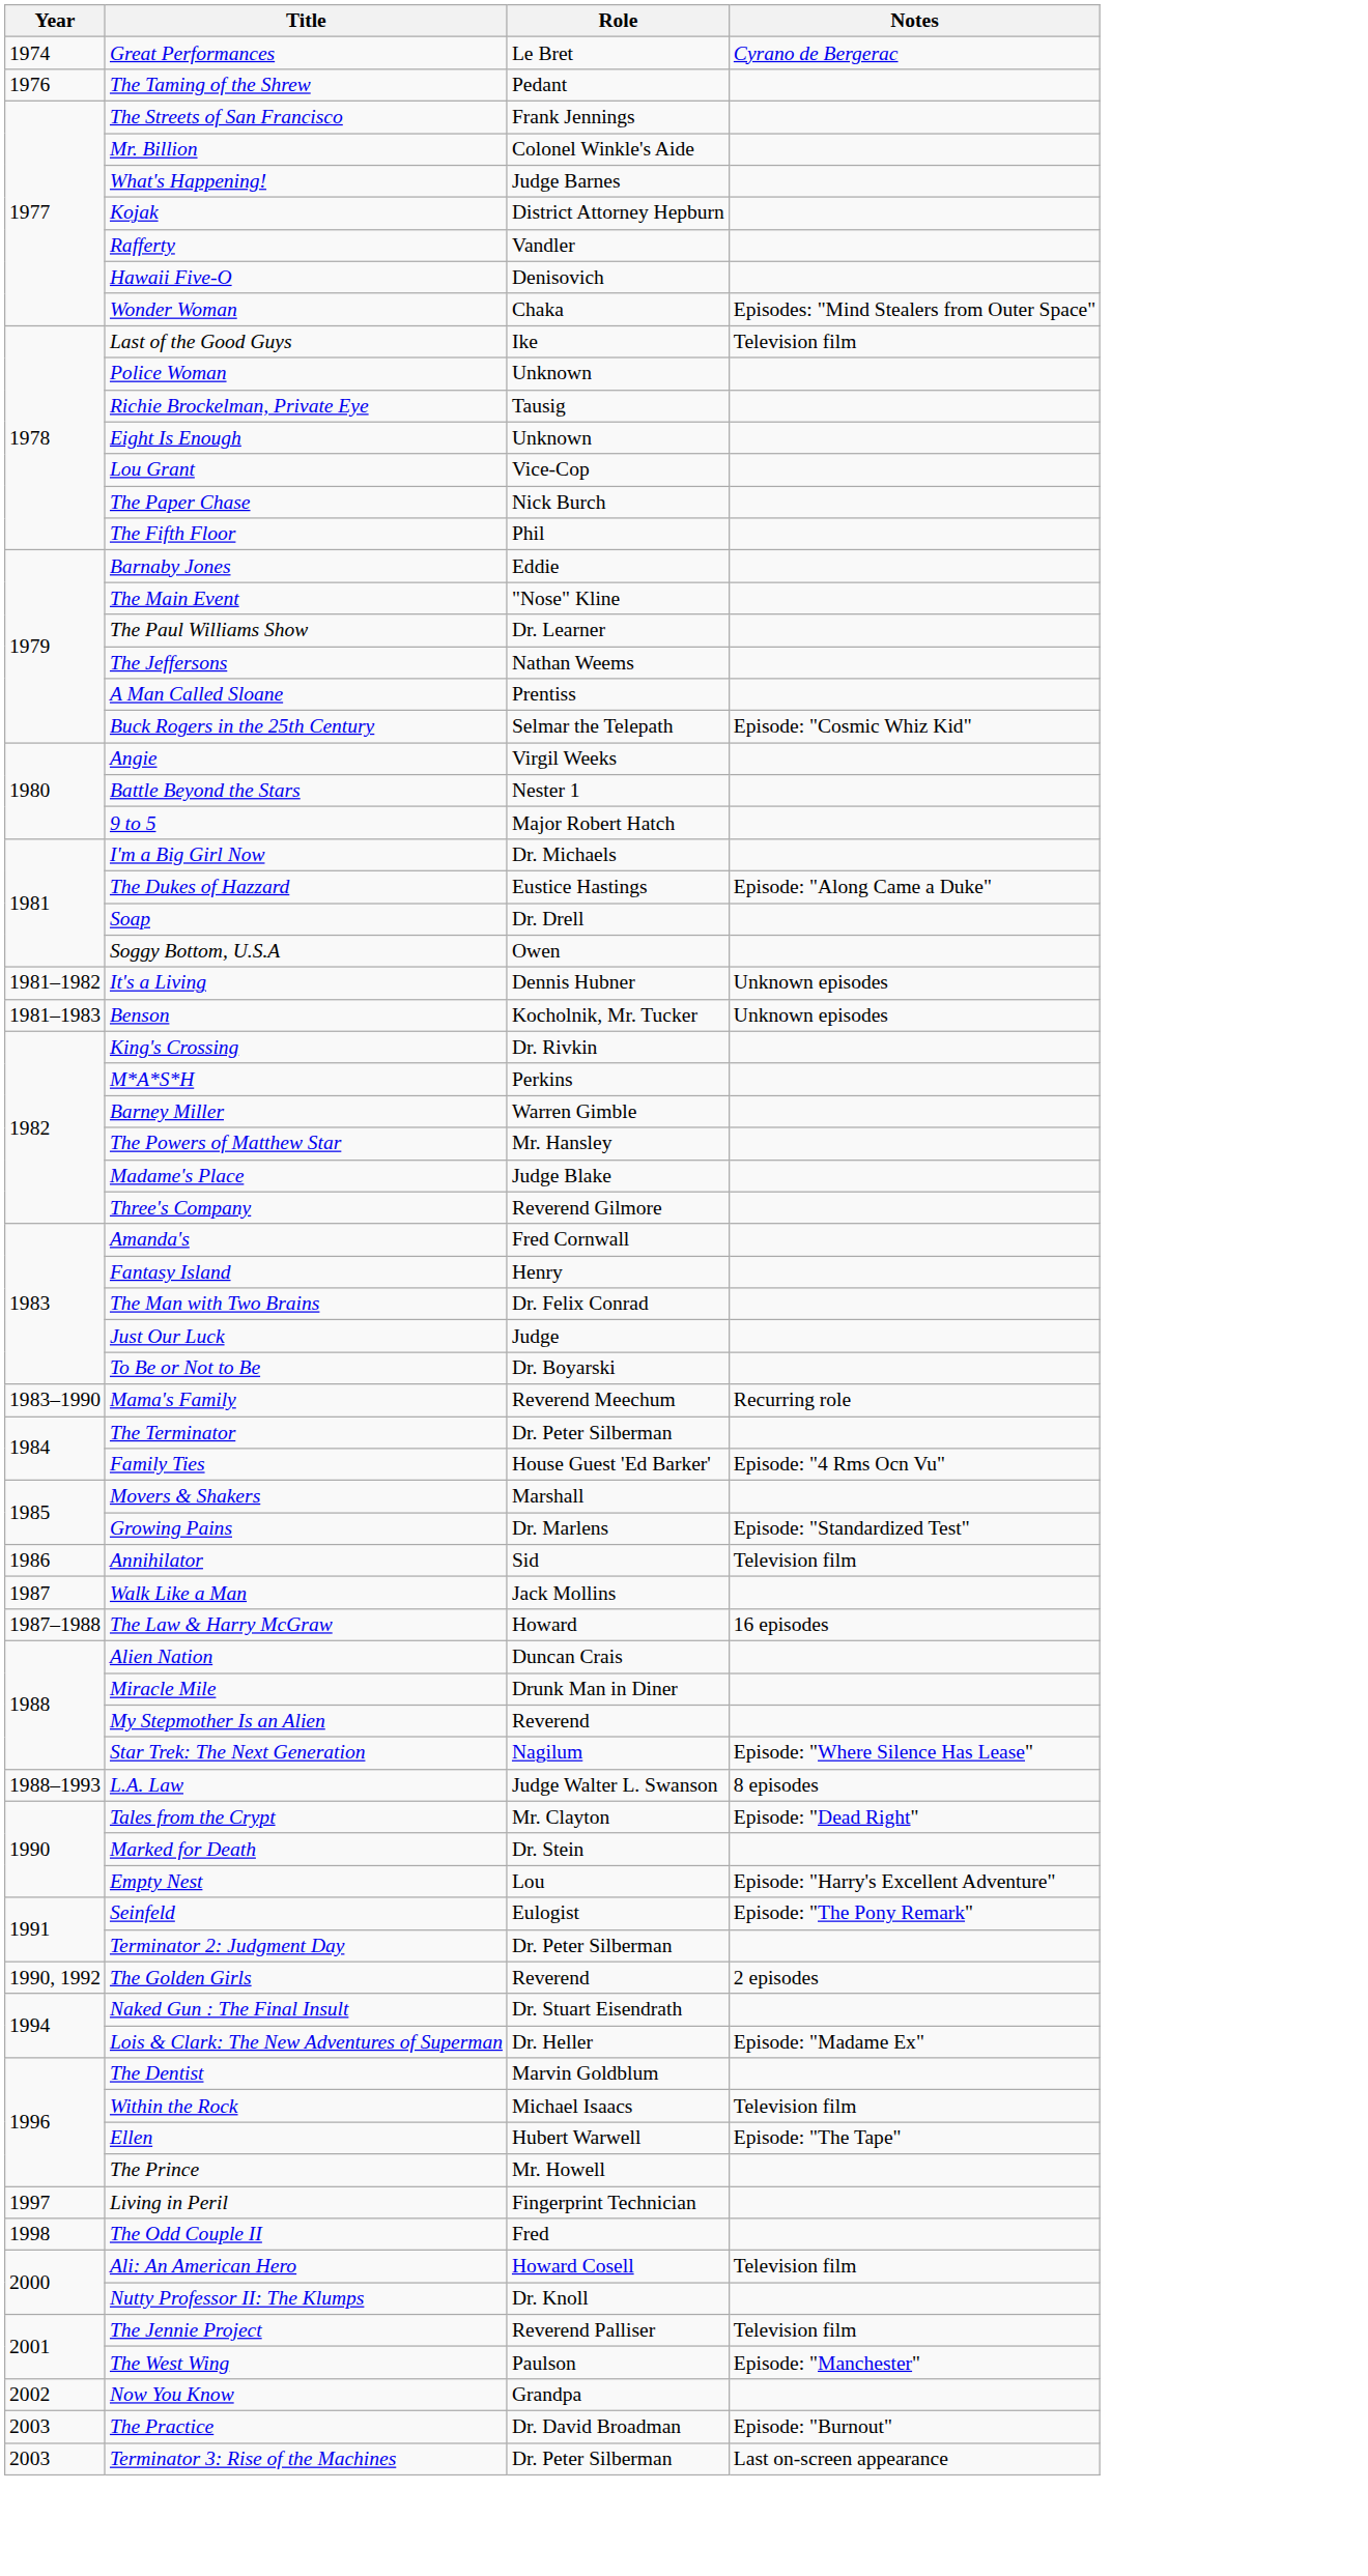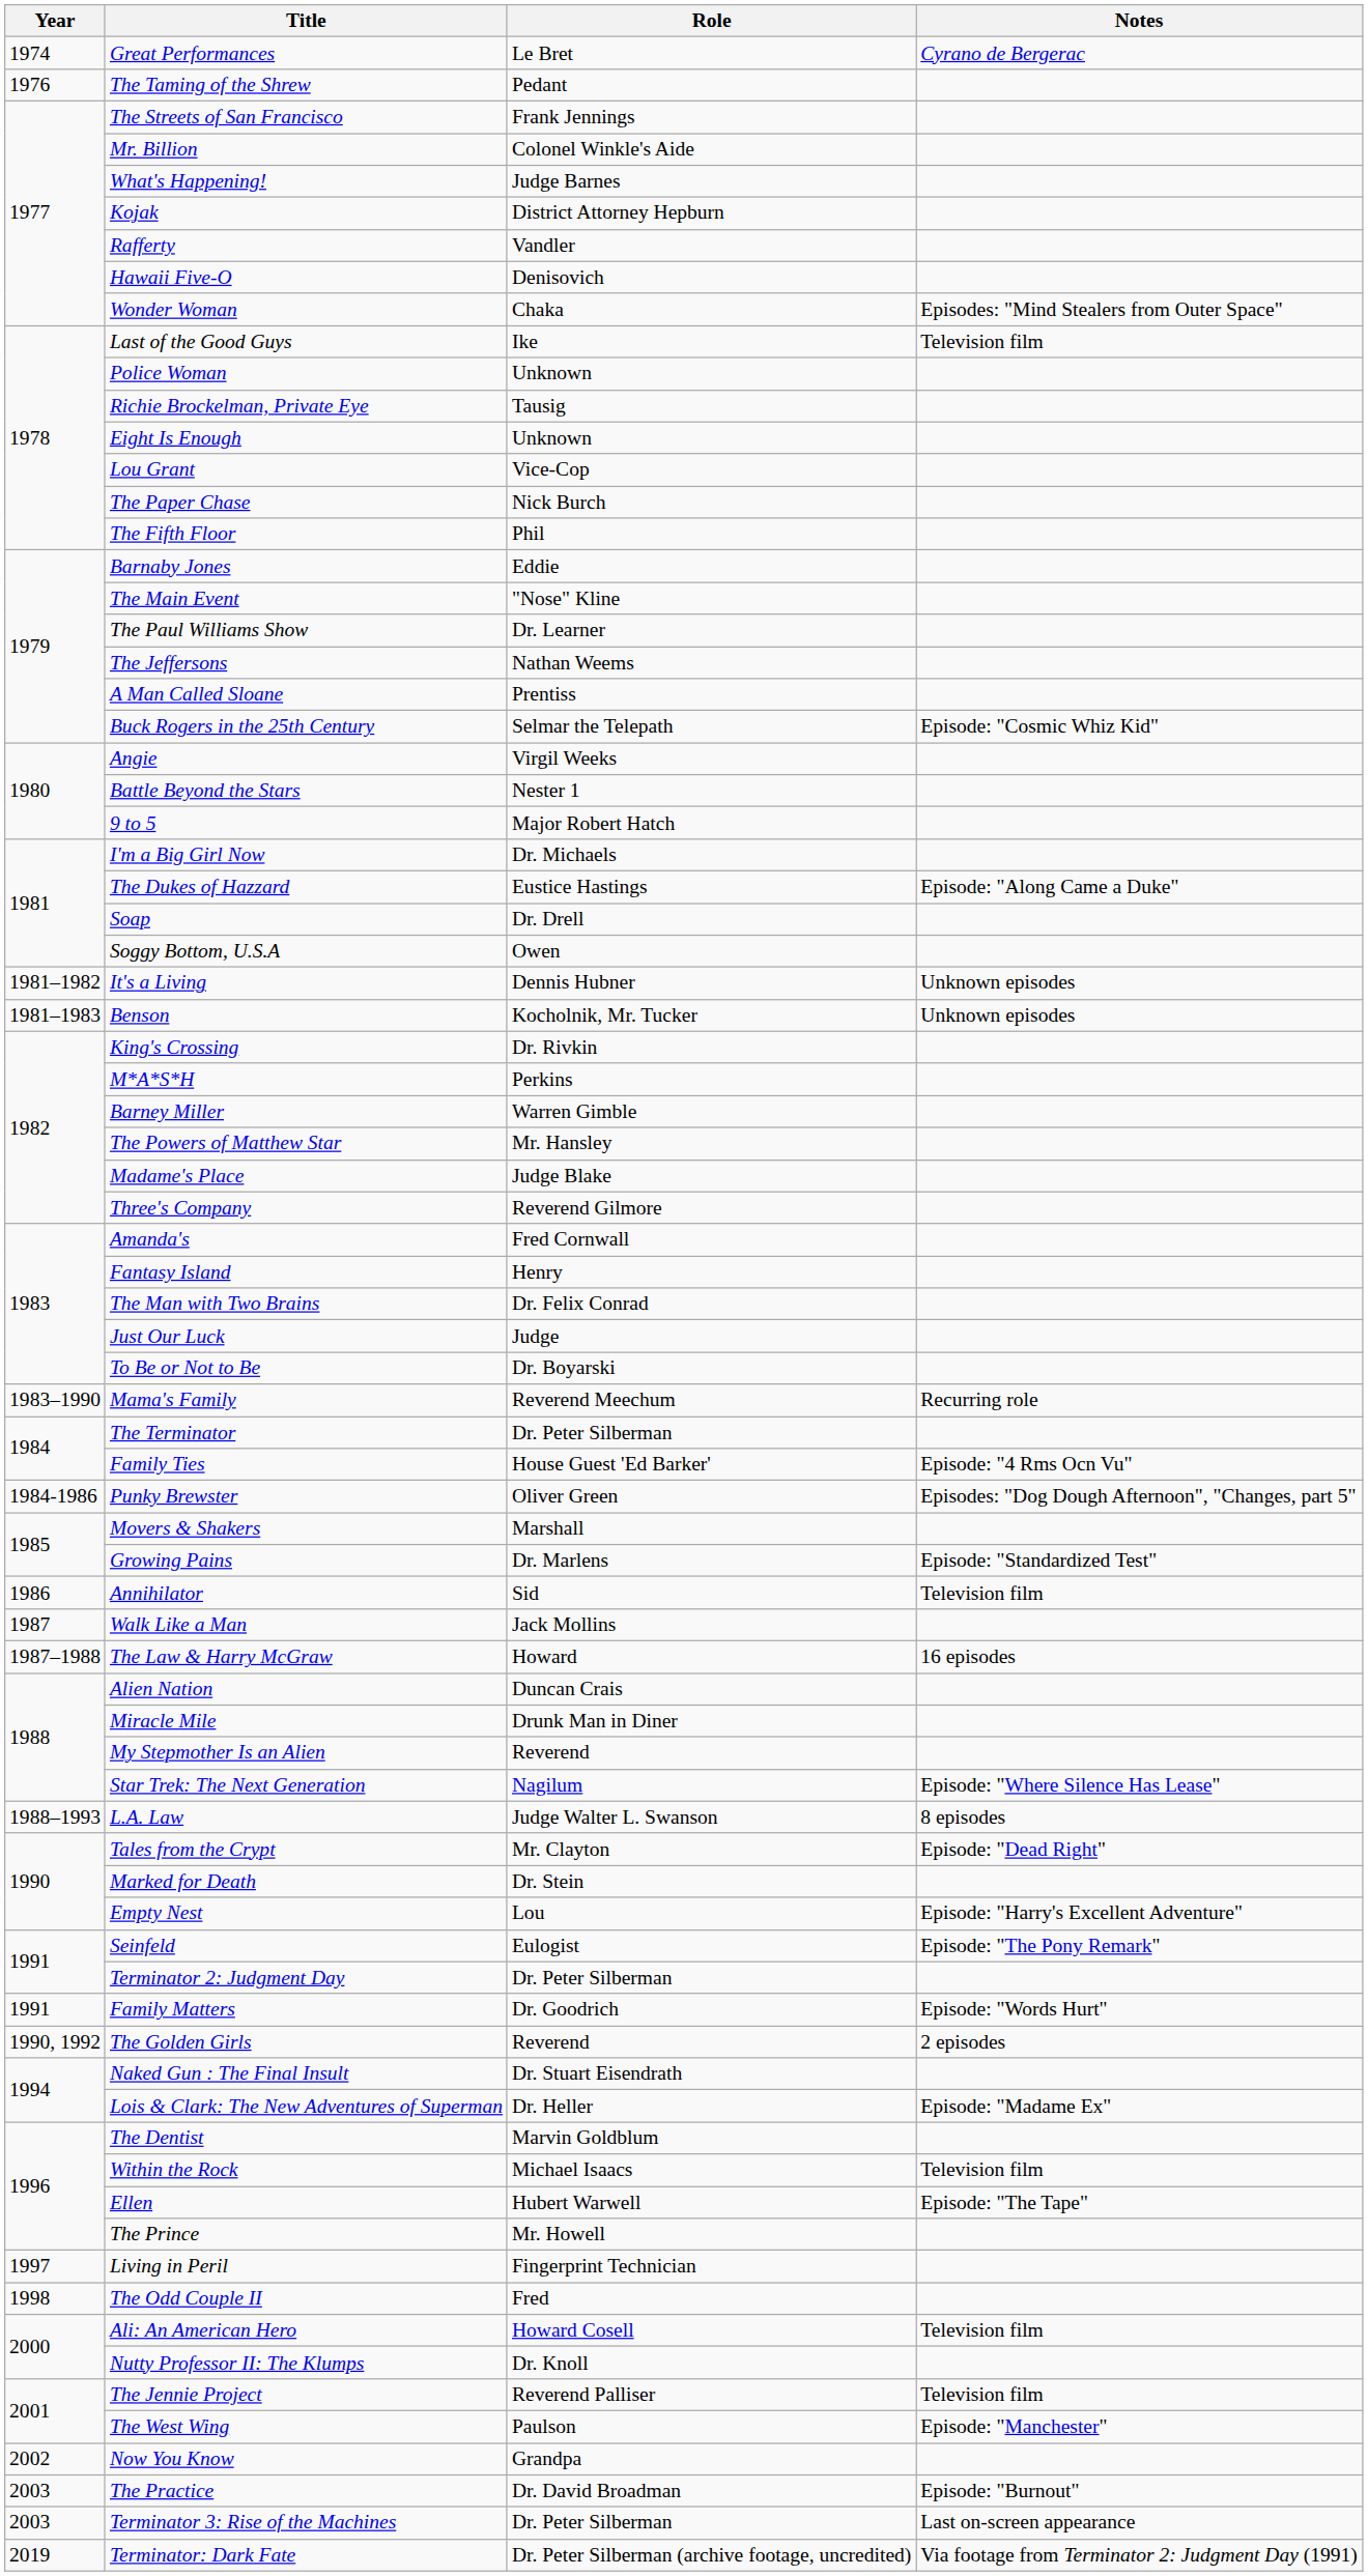+ row: 1984-1986 | Punky Brewster | Oliver Green | Episodes: "Dog Dough Afternoon", "Changes, part 5"
+ row: 1991 | Family Matters | Dr. Goodrich | Episode: "Words Hurt"
+ row: 2019 | Terminator: Dark Fate | Dr. Peter Silberman (archive footage, uncredited) | Via footage from Terminator 2: Judgment Day (1991)
